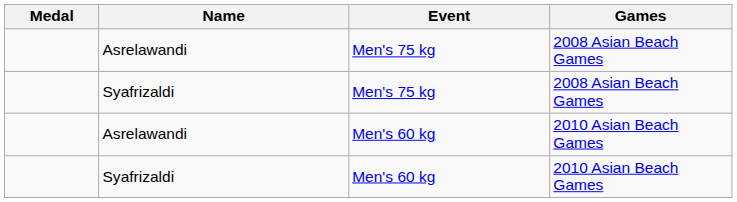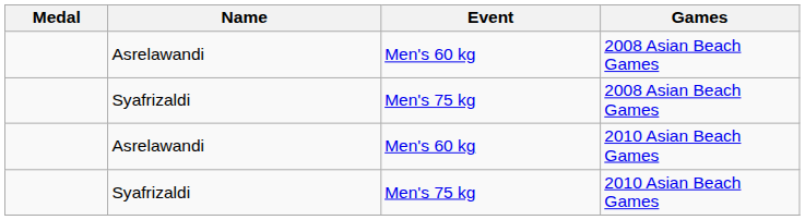Asrelawandi / 2008 Asian Beach Games | Event: Men's 75 kg -> Men's 60 kg
Syafrizaldi / 2010 Asian Beach Games | Event: Men's 60 kg -> Men's 75 kg
